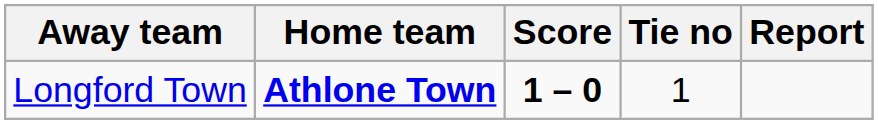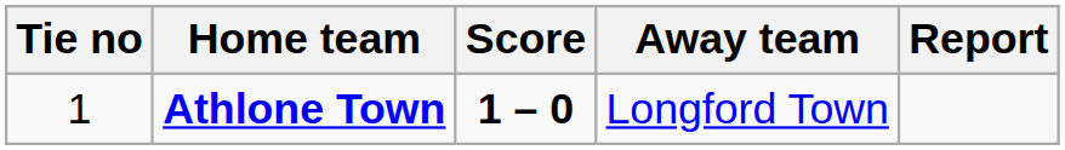columns swapped: Tie no <-> Away team
